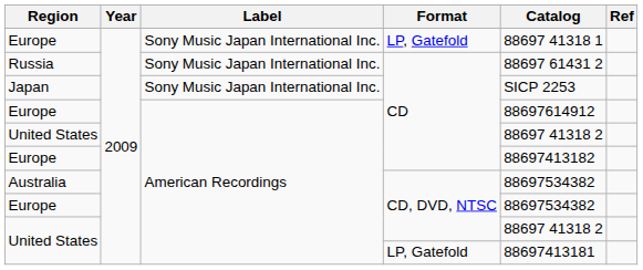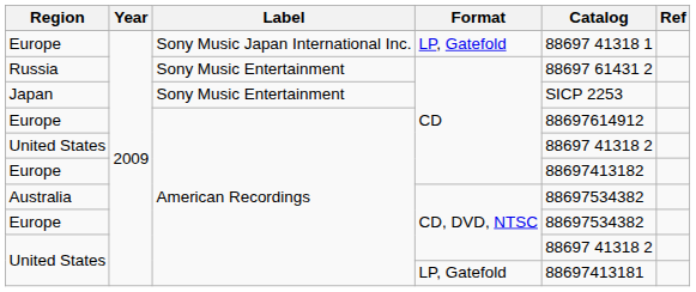Russia | Label: Sony Music Japan International Inc. -> Sony Music Entertainment
Japan | Label: Sony Music Japan International Inc. -> Sony Music Entertainment
